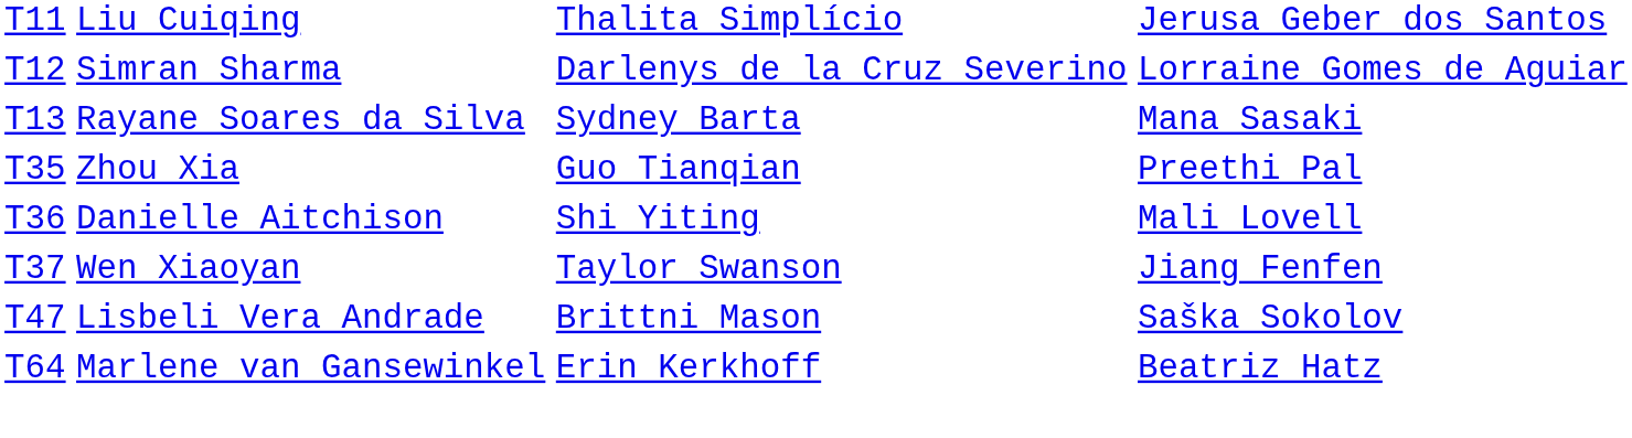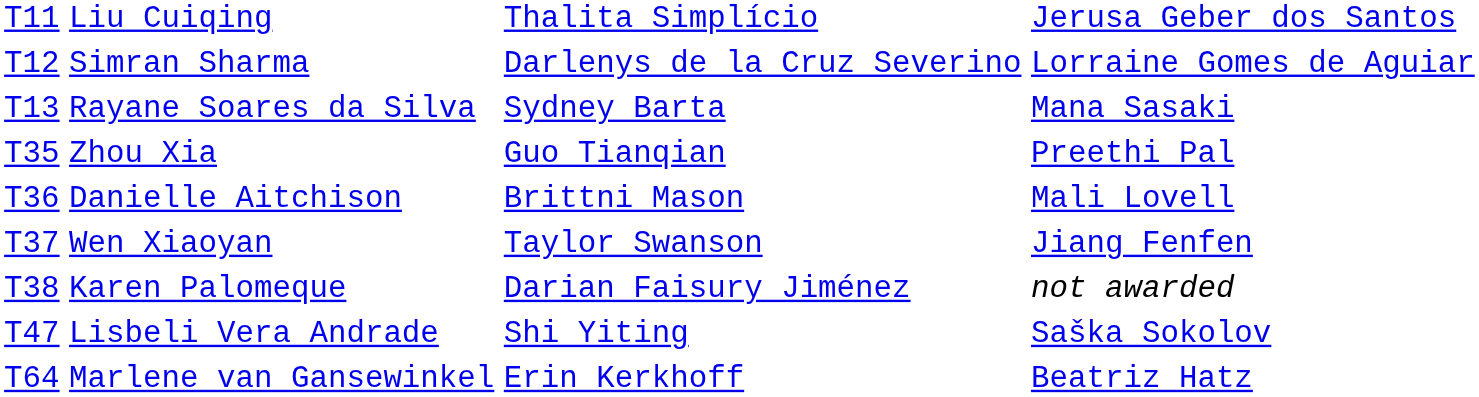Danielle Aitchison | column 3: Shi Yiting -> Brittni Mason
+ row: T38 | Karen Palomeque | Darian Faisury Jiménez | not awarded
Lisbeli Vera Andrade | column 3: Brittni Mason -> Shi Yiting
